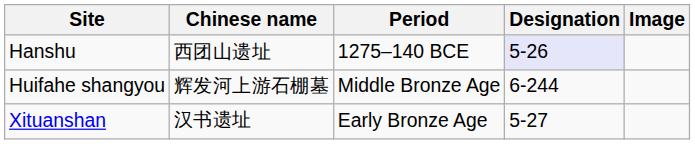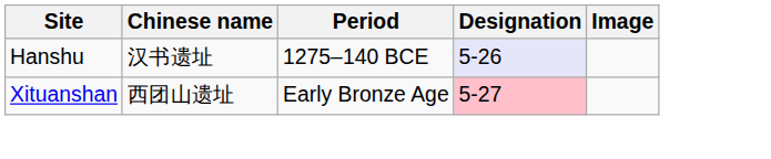Hanshu | Chinese name: 西团山遗址 -> 汉书遗址
- row: Huifahe shangyou | 辉发河上游石棚墓 | Middle Bronze Age | 6-244
Xituanshan | Chinese name: 汉书遗址 -> 西团山遗址
Xituanshan | Designation: no background -> pink background
